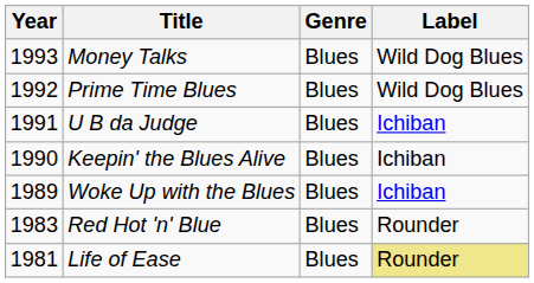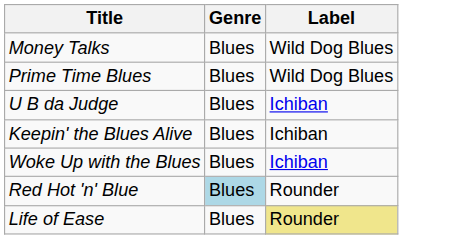- column: Year | 1993 | 1992 | 1991 | 1990 | 1989 | 1983 | 1981
Red Hot 'n' Blue | Genre: no background -> lightblue background
